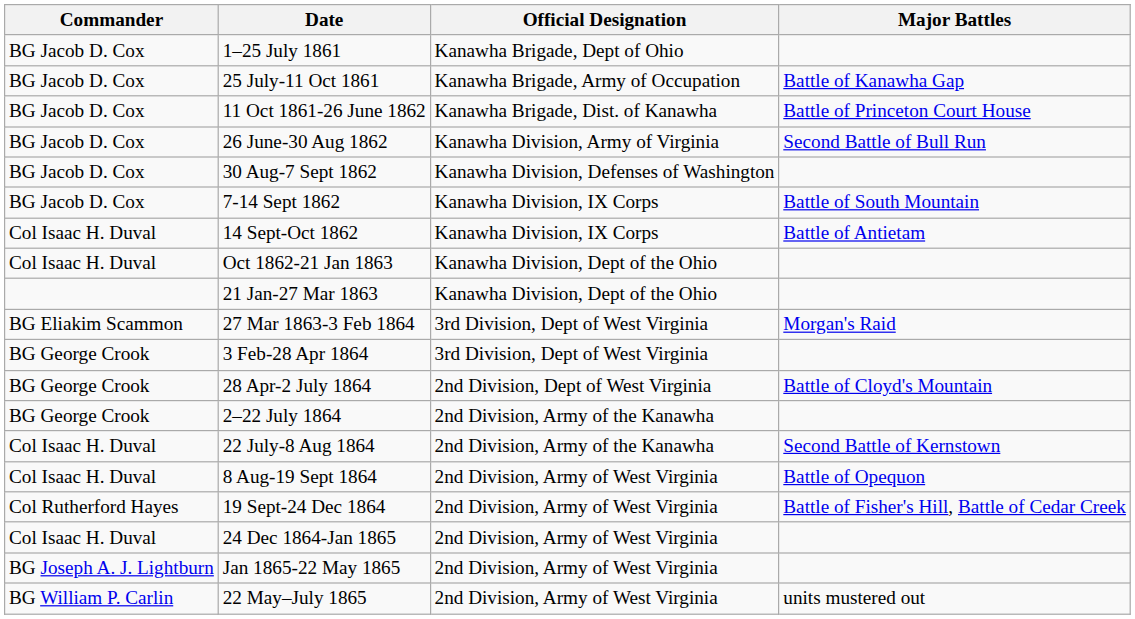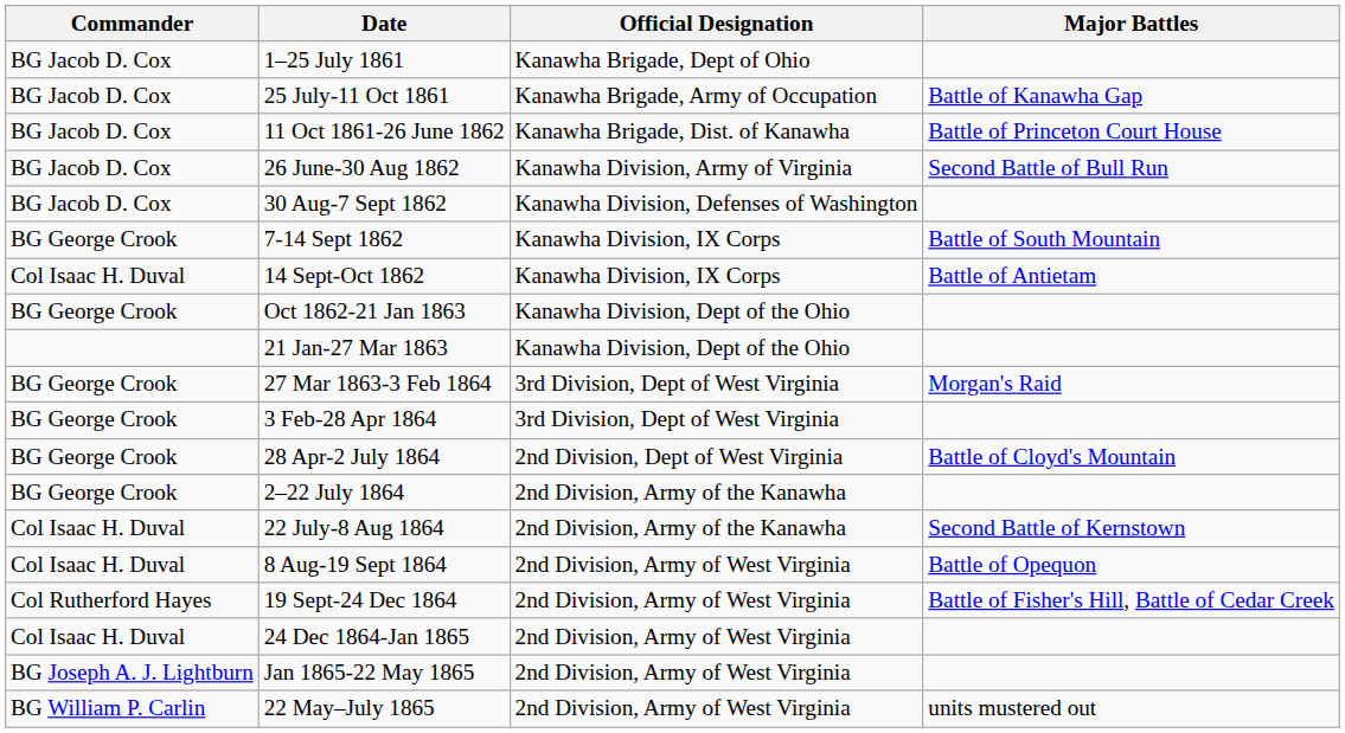7-14 Sept 1862 | Commander: BG Jacob D. Cox -> BG George Crook
Oct 1862-21 Jan 1863 | Commander: Col Isaac H. Duval -> BG George Crook
27 Mar 1863-3 Feb 1864 | Commander: BG Eliakim Scammon -> BG George Crook
